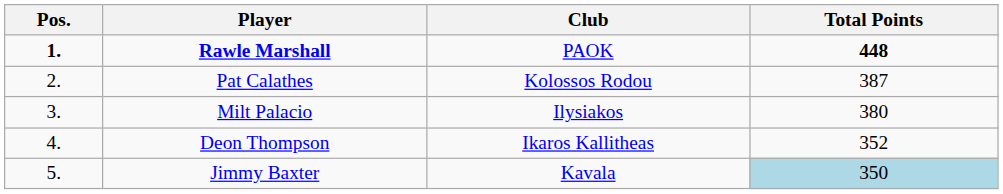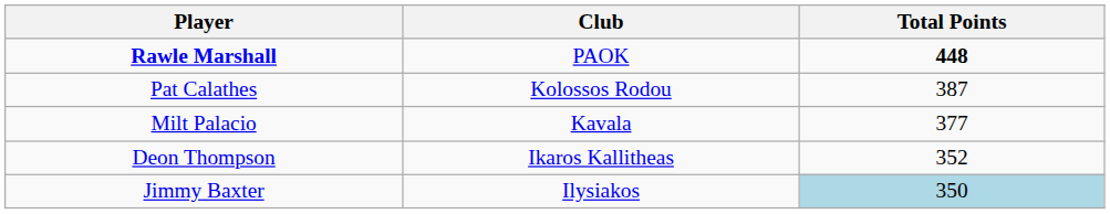- column: Pos. | 1. | 2. | 3. | 4. | 5.
Milt Palacio | Club: Ilysiakos -> Kavala
Milt Palacio | Total Points: 380 -> 377
Jimmy Baxter | Club: Kavala -> Ilysiakos
